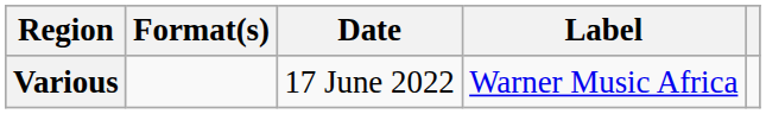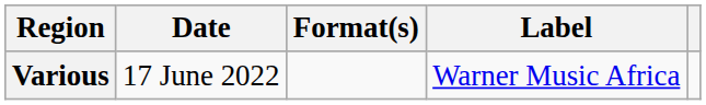columns swapped: Date <-> Format(s)
